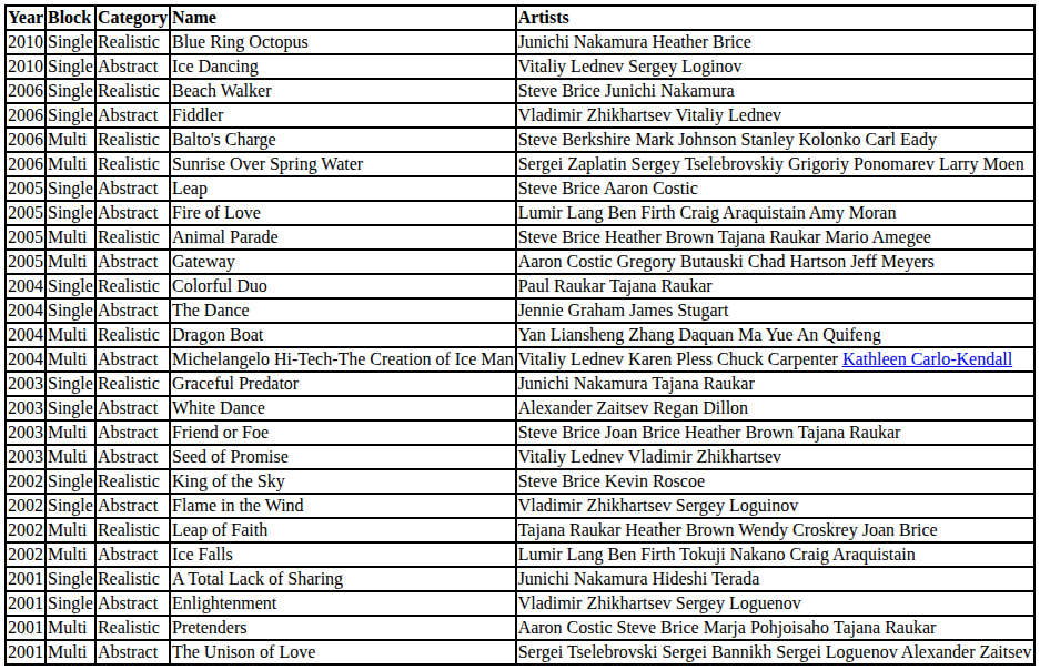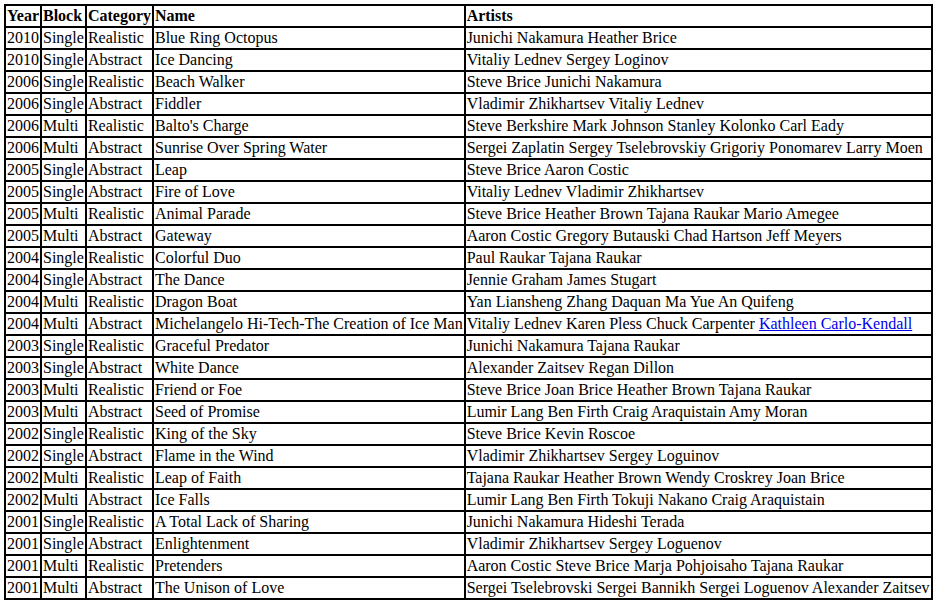Sunrise Over Spring Water | Category: Realistic -> Abstract
Fire of Love | Artists: Lumir Lang Ben Firth Craig Araquistain Amy Moran -> Vitaliy Lednev Vladimir Zhikhartsev
Friend or Foe | Category: Abstract -> Realistic
Seed of Promise | Artists: Vitaliy Lednev Vladimir Zhikhartsev -> Lumir Lang Ben Firth Craig Araquistain Amy Moran
